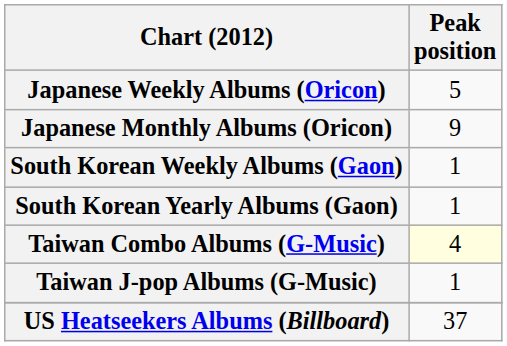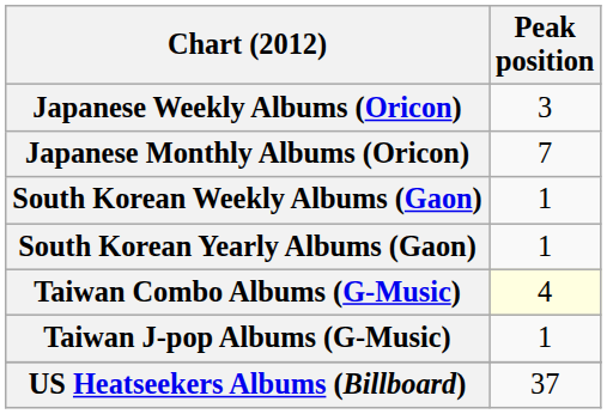Japanese Weekly Albums (Oricon) | Peak position: 5 -> 3
Japanese Monthly Albums (Oricon) | Peak position: 9 -> 7
